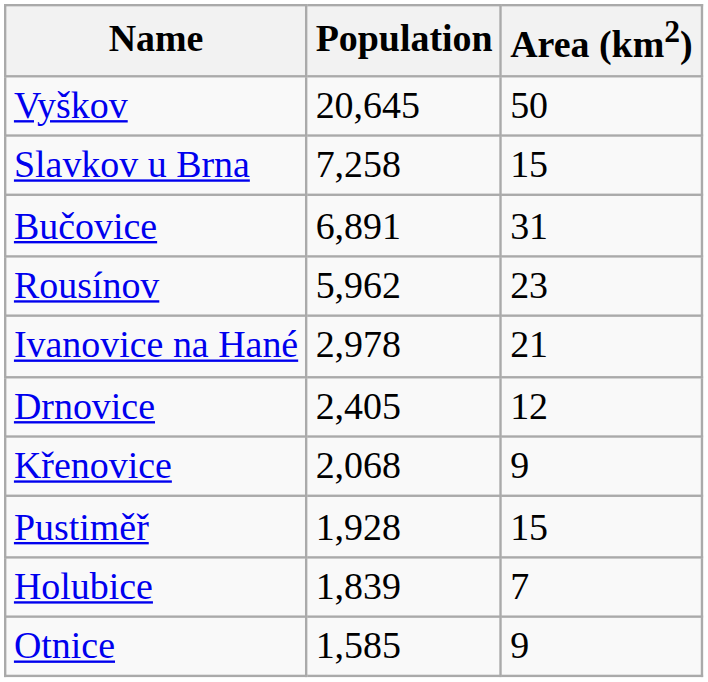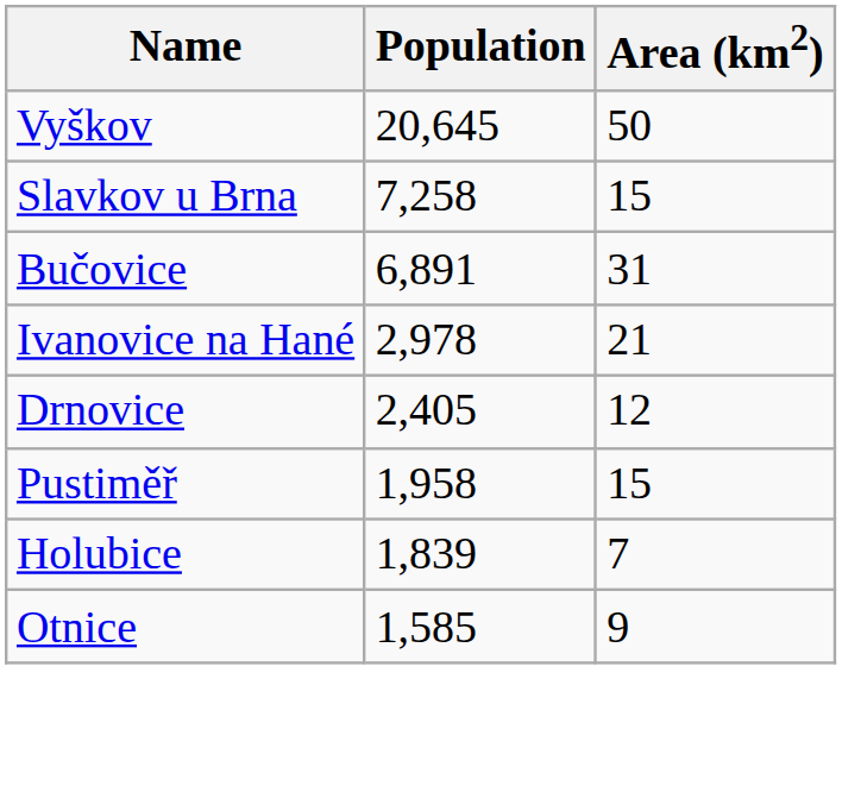- row: Rousínov | 5,962 | 23
- row: Křenovice | 2,068 | 9
Pustiměř | Population: 1,928 -> 1,958
